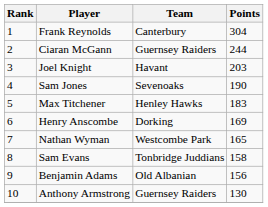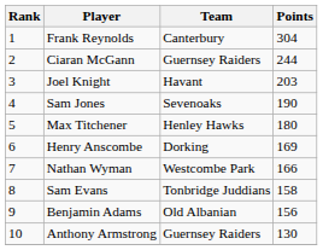Max Titchener | Points: 183 -> 180
Nathan Wyman | Points: 165 -> 166
